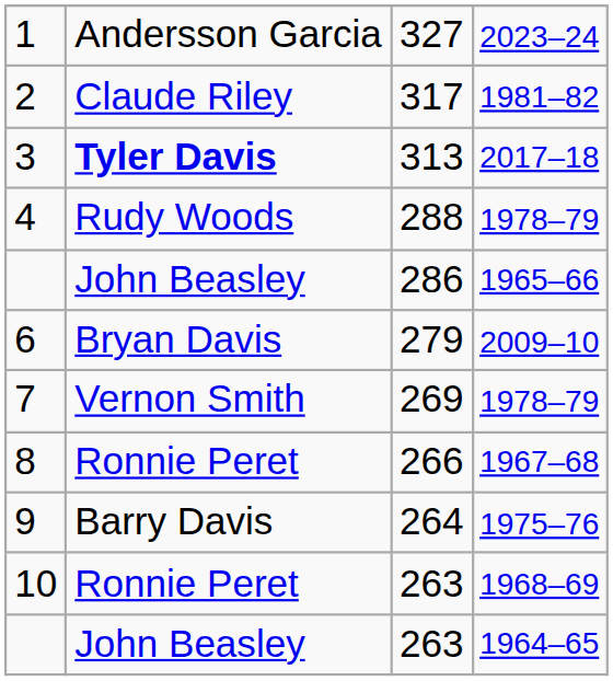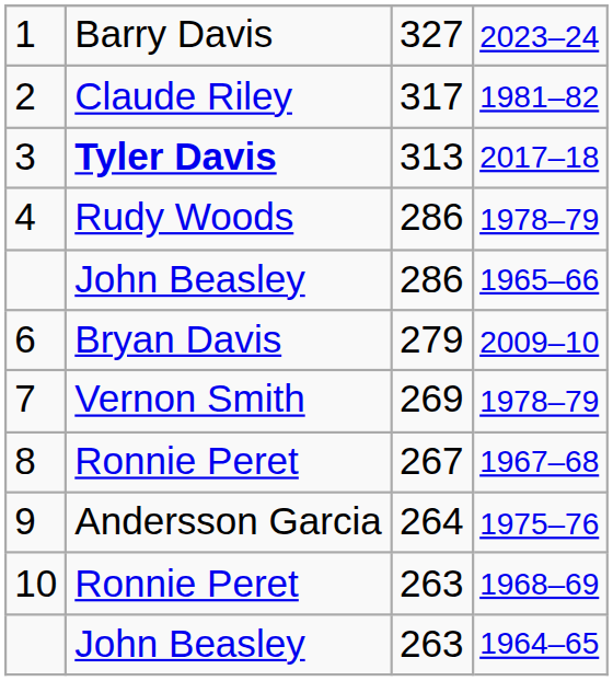1 | column 2: Andersson Garcia -> Barry Davis
4 | column 3: 288 -> 286
8 | column 3: 266 -> 267
9 | column 2: Barry Davis -> Andersson Garcia
